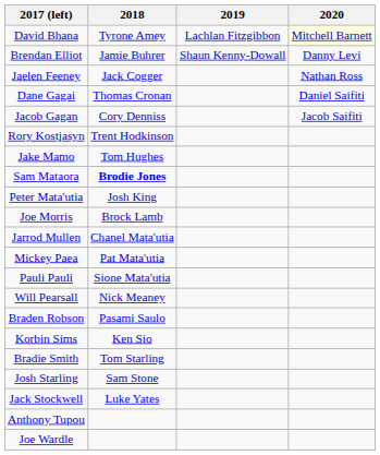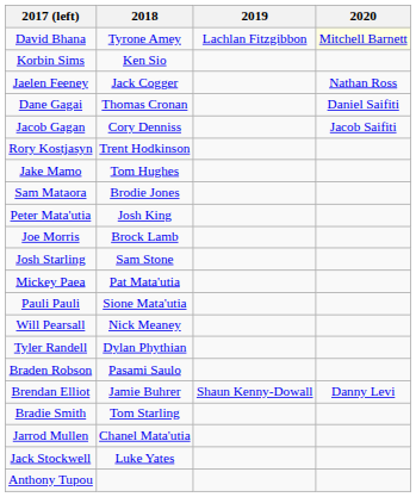rows swapped: Brendan Elliot <-> Korbin Sims
Sam Mataora | 2018: bold -> normal
rows swapped: Jarrod Mullen <-> Josh Starling
+ row: Tyler Randell | Dylan Phythian
- row: Joe Wardle
